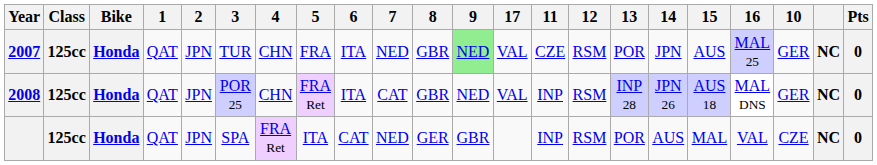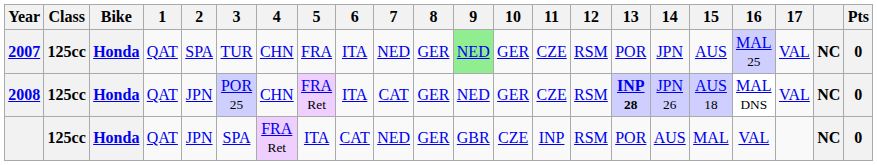columns swapped: 10 <-> 17
2007 | 2: JPN -> SPA
2007 | 8: GBR -> GER
2008 | 8: GBR -> GER
2008 | 11: INP -> CZE
2008 | 13: normal -> bold
